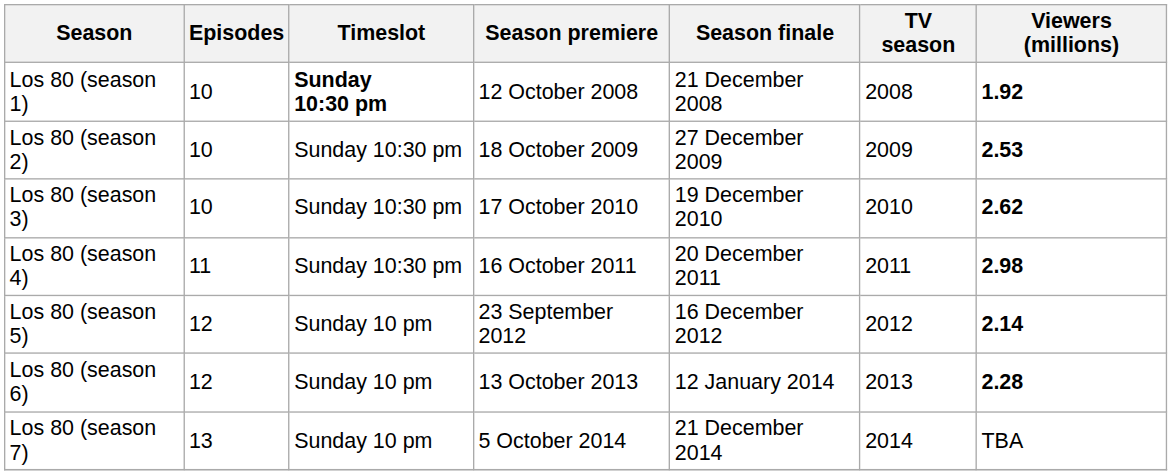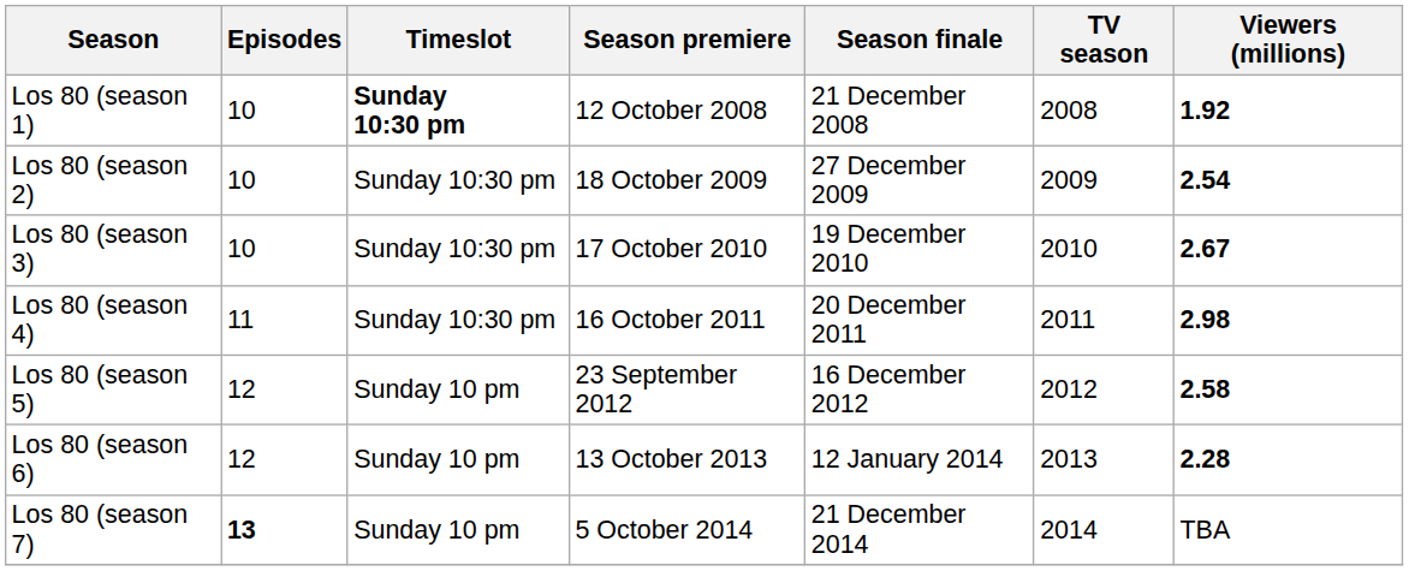Los 80 (season 2) | Viewers (millions): 2.53 -> 2.54
Los 80 (season 3) | Viewers (millions): 2.62 -> 2.67
Los 80 (season 5) | Viewers (millions): 2.14 -> 2.58
Los 80 (season 7) | Episodes: normal -> bold
